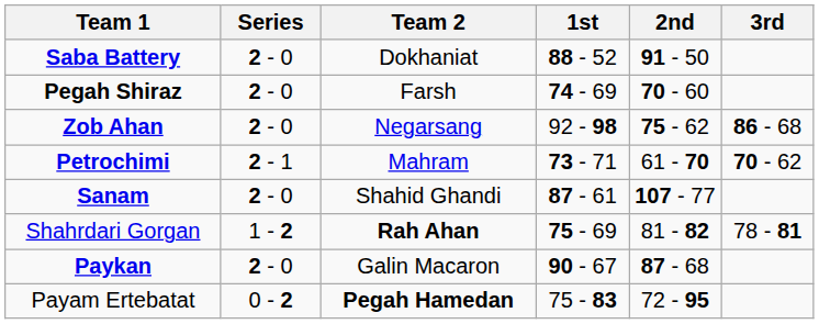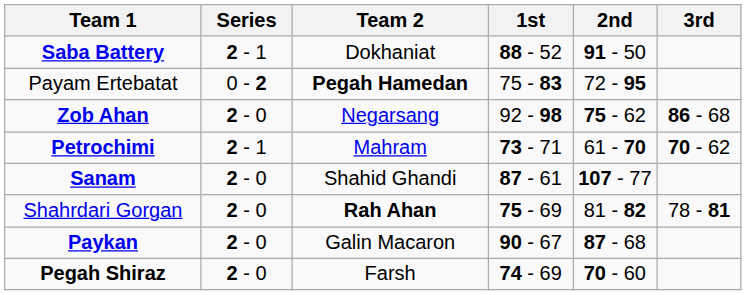Saba Battery | Series: 2 - 0 -> 2 - 1
rows swapped: Pegah Shiraz <-> Payam Ertebatat
Shahrdari Gorgan | Series: 1 - 2 -> 2 - 0
